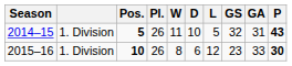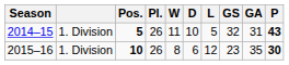2015–16 | GA: 33 -> 35
